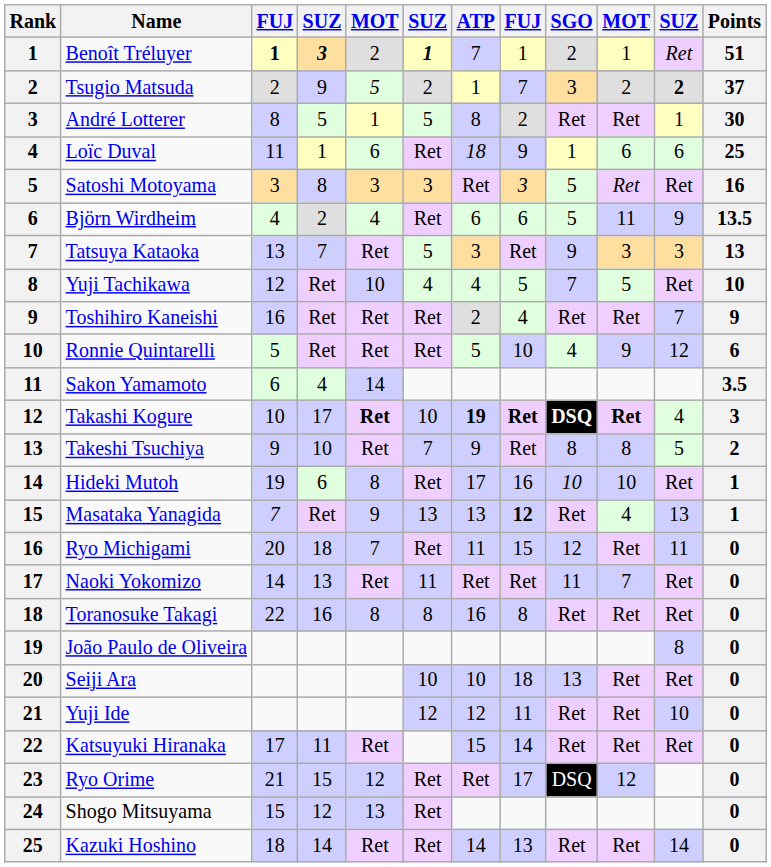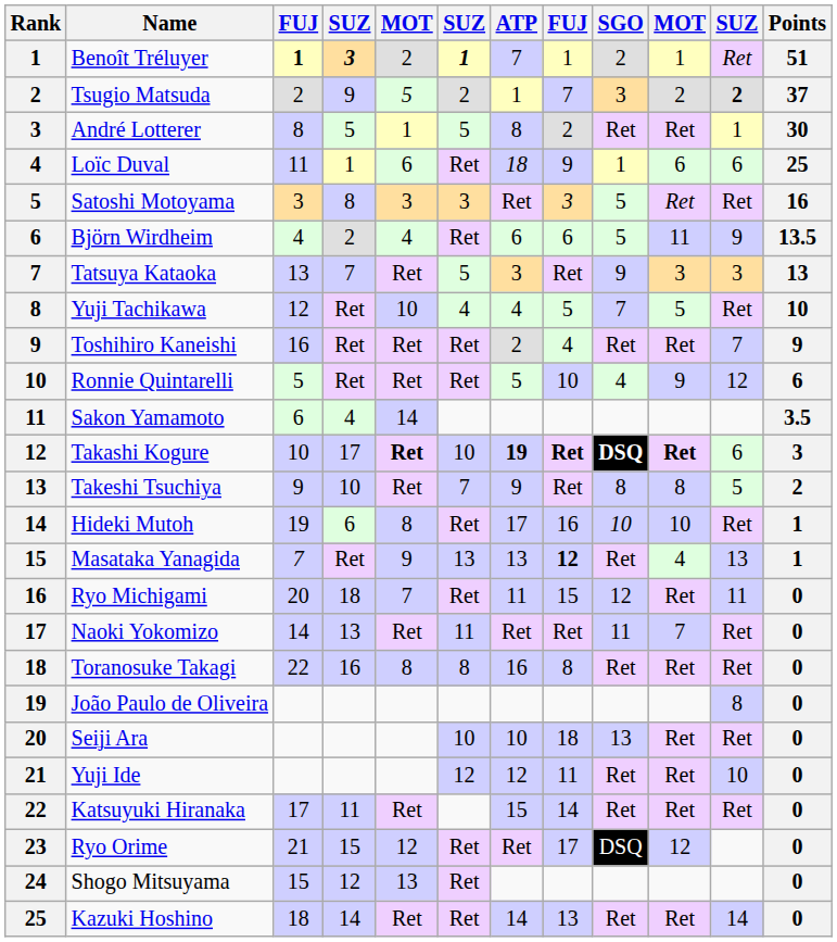Takashi Kogure | column 11: 4 -> 6
